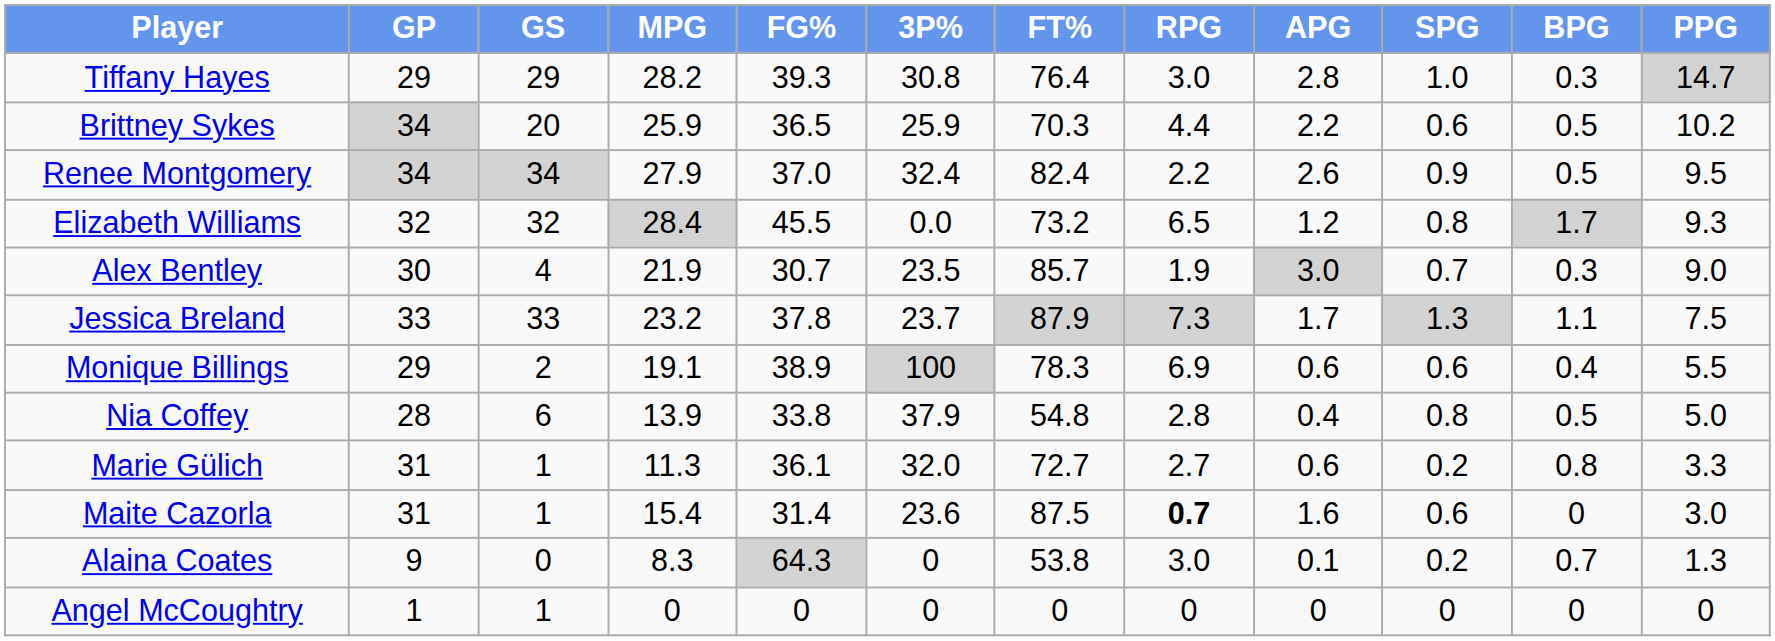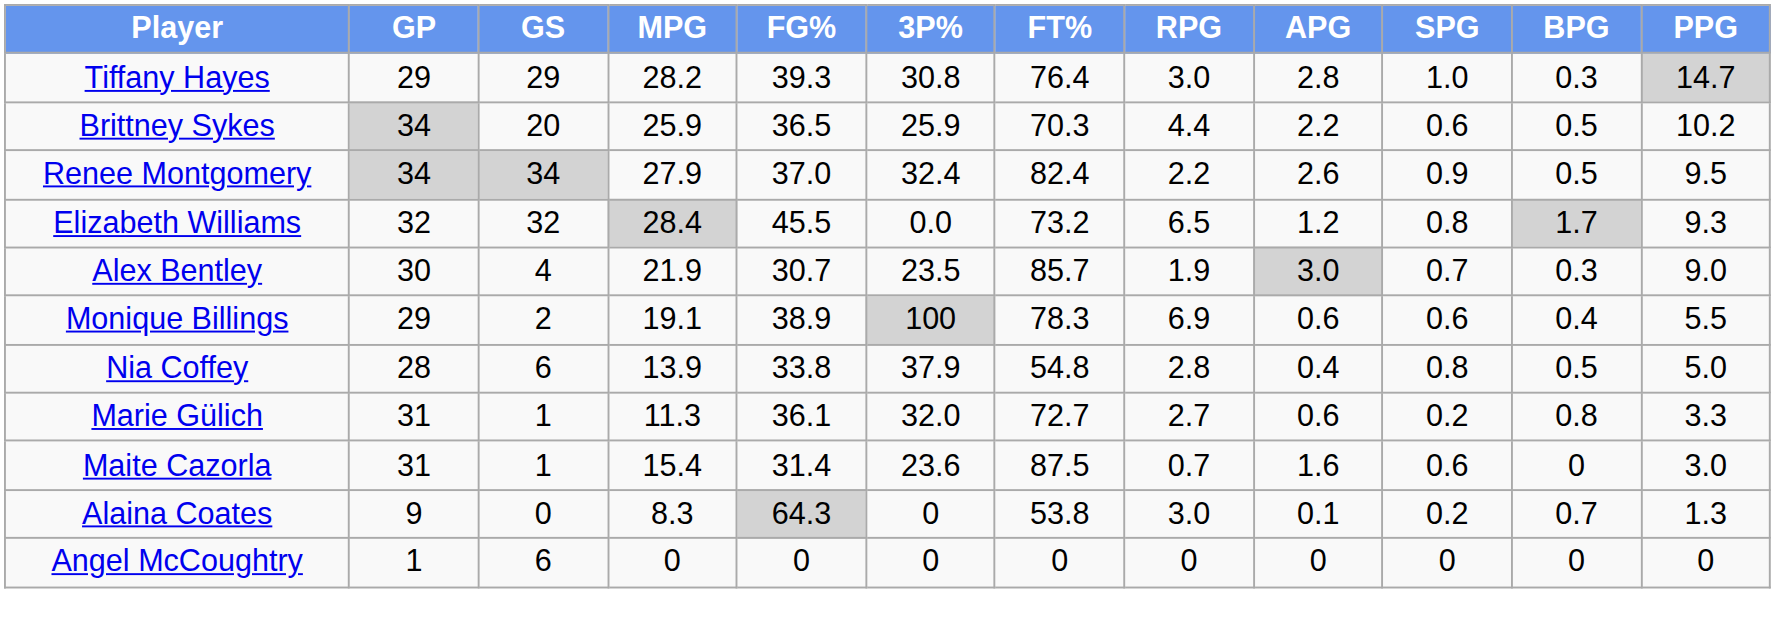- row: Jessica Breland | 33 | 33 | 23.2 | 37.8 | 23.7 | 87.9 | 7.3 | 1.7 | 1.3 | 1.1 | 7.5
Maite Cazorla | RPG: bold -> normal
Angel McCoughtry | GS: 1 -> 6
